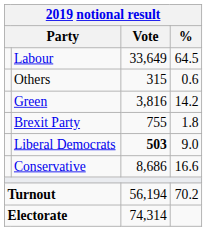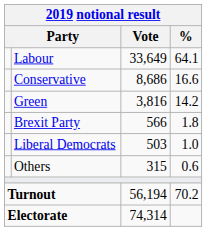Labour | %: 64.5 -> 64.1
rows swapped: Conservative <-> Others
Brexit Party | Vote: 755 -> 566
Liberal Democrats | Vote: bold -> normal
Liberal Democrats | %: 9.0 -> 1.0
